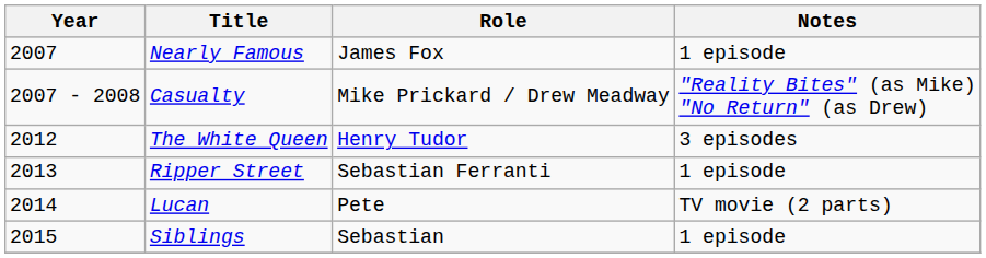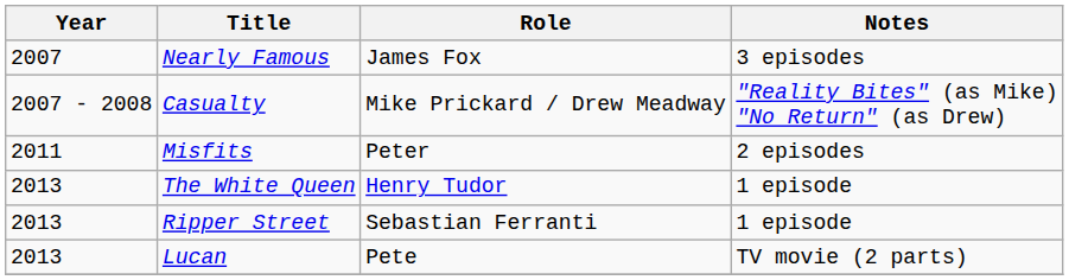Nearly Famous | Notes: 1 episode -> 3 episodes
+ row: 2011 | Misfits | Peter | 2 episodes
The White Queen | Year: 2012 -> 2013
The White Queen | Notes: 3 episodes -> 1 episode
Lucan | Year: 2014 -> 2013
- row: 2015 | Siblings | Sebastian | 1 episode
